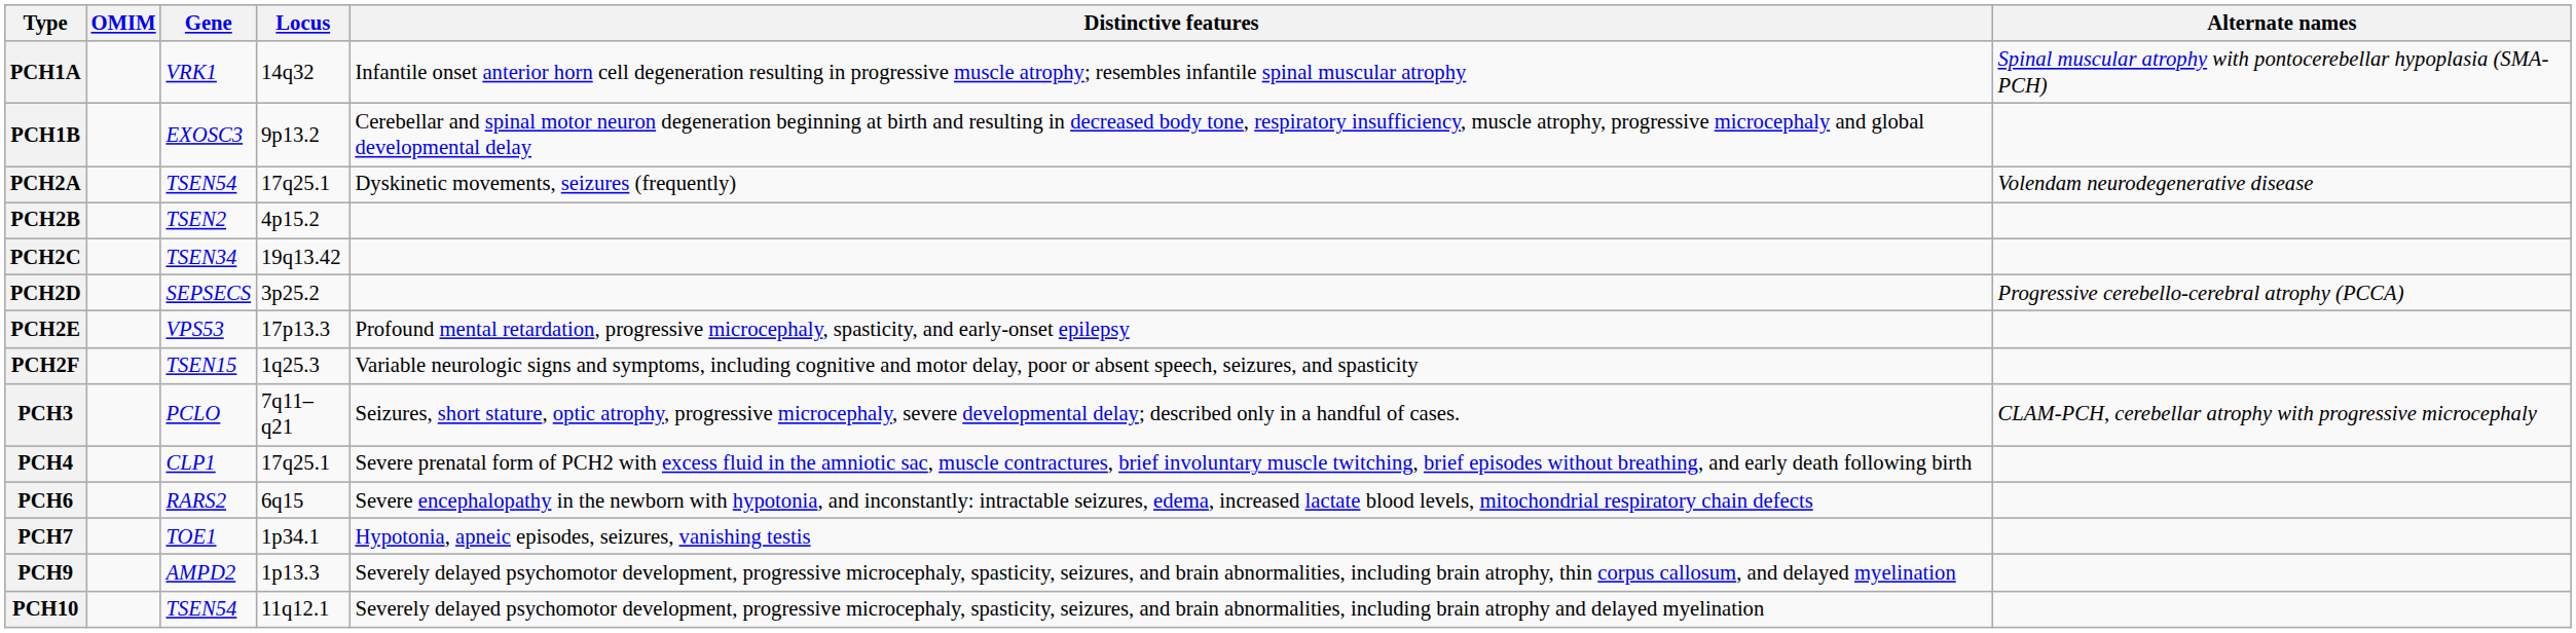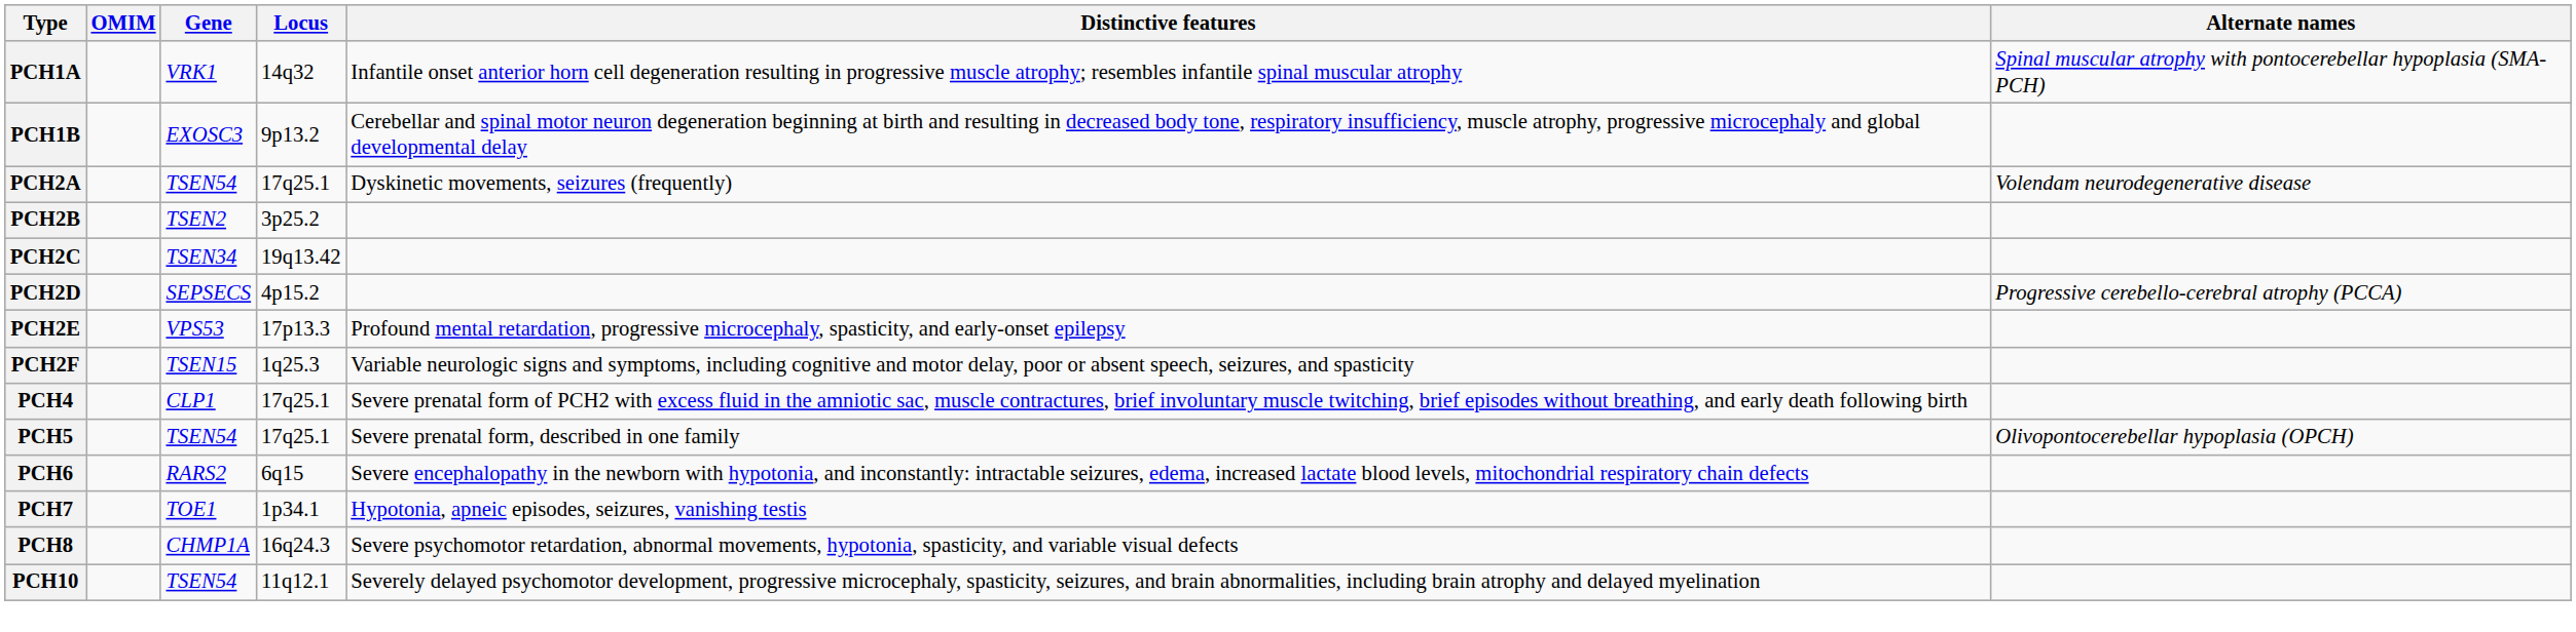PCH2B | Locus: 4p15.2 -> 3p25.2
PCH2D | Locus: 3p25.2 -> 4p15.2
- row: PCH3 | PCLO | 7q11–q21 | Seizures, short stature, optic atrophy, progressive microcephaly, severe developmental delay; described only in a handful of cases. | CLAM-PCH, cerebellar atrophy with progressive microcephaly
+ row: PCH5 | TSEN54 | 17q25.1 | Severe prenatal form, described in one family | Olivopontocerebellar hypoplasia (OPCH)
+ row: PCH8 | CHMP1A | 16q24.3 | Severe psychomotor retardation, abnormal movements, hypotonia, spasticity, and variable visual defects
- row: PCH9 | AMPD2 | 1p13.3 | Severely delayed psychomotor development, progressive microcephaly, spasticity, seizures, and brain abnormalities, including brain atrophy, thin corpus callosum, and delayed myelination
